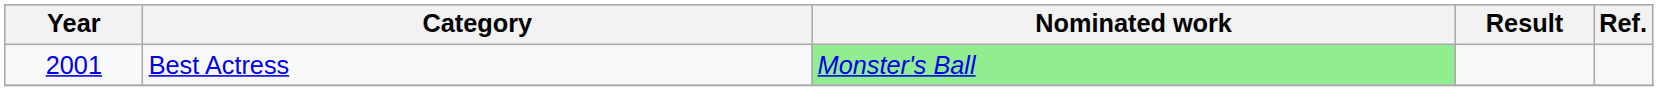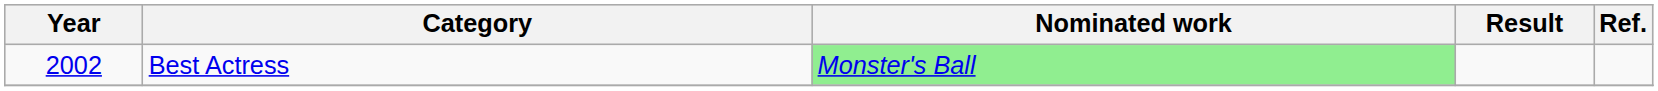Best Actress | Year: 2001 -> 2002
